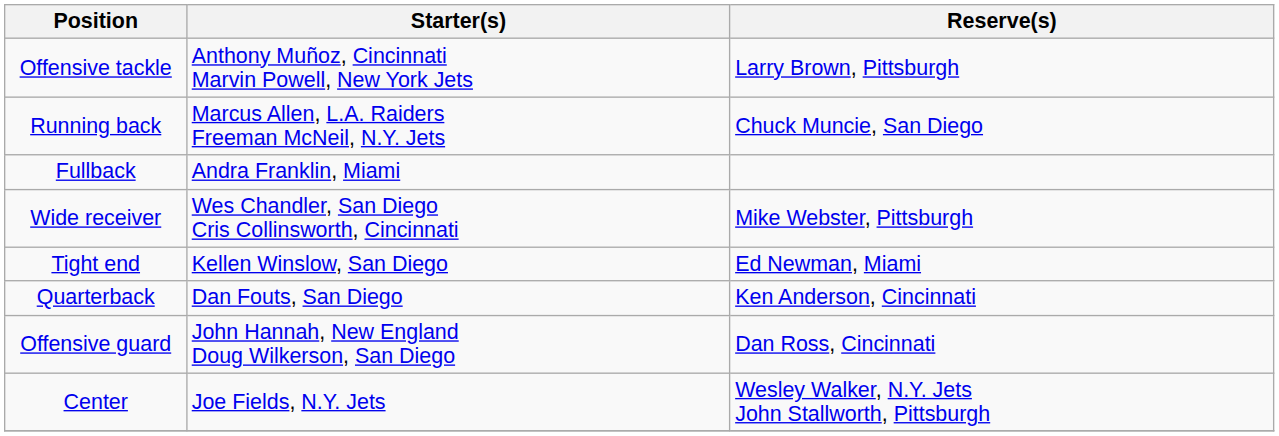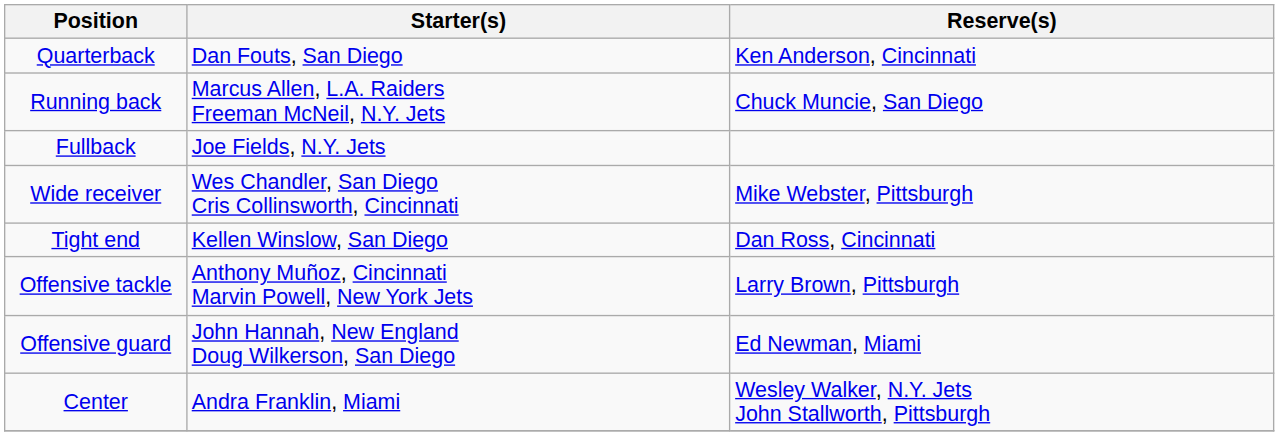rows swapped: Quarterback <-> Offensive tackle
Fullback | Starter(s): Andra Franklin, Miami -> Joe Fields, N.Y. Jets
Tight end | Reserve(s): Ed Newman, Miami -> Dan Ross, Cincinnati
Offensive guard | Reserve(s): Dan Ross, Cincinnati -> Ed Newman, Miami
Center | Starter(s): Joe Fields, N.Y. Jets -> Andra Franklin, Miami
